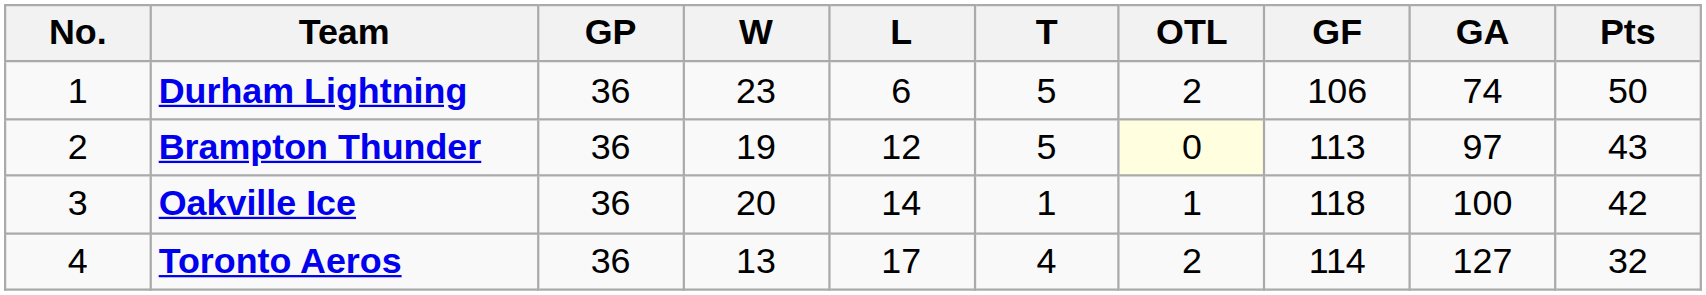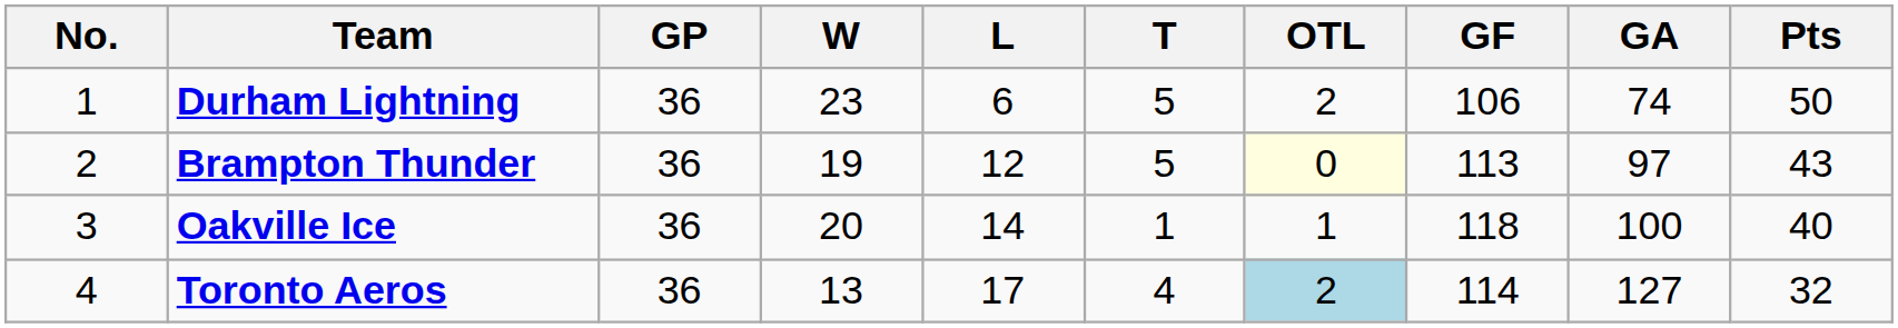Oakville Ice | Pts: 42 -> 40
Toronto Aeros | OTL: no background -> lightblue background
